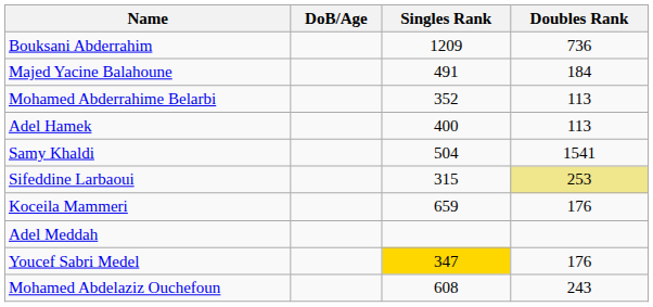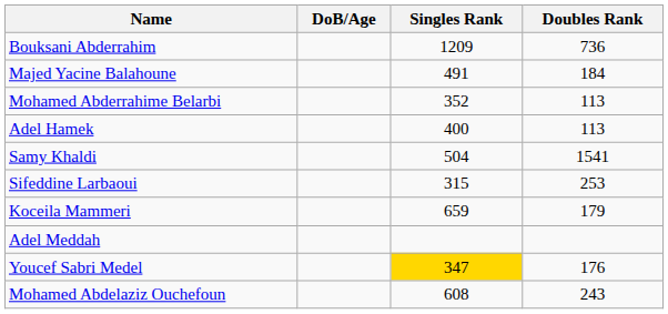Sifeddine Larbaoui | Doubles Rank: khaki background -> no background
Koceila Mammeri | Doubles Rank: 176 -> 179
